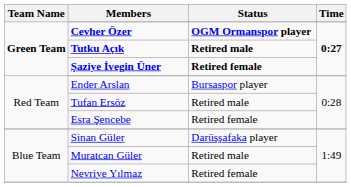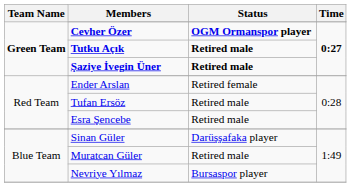Şaziye İvegin Üner | Status: Retired female -> Retired male
Ender Arslan | Status: Bursaspor player -> Retired female
Esra Şencebe | Status: Retired female -> Retired male
Nevriye Yılmaz | Status: Retired female -> Bursaspor player
